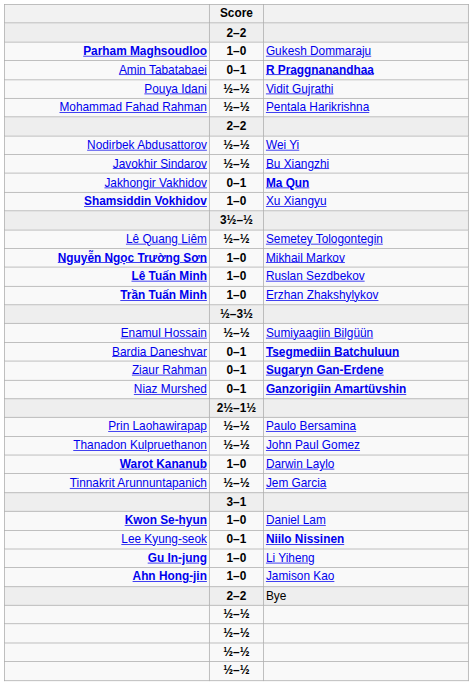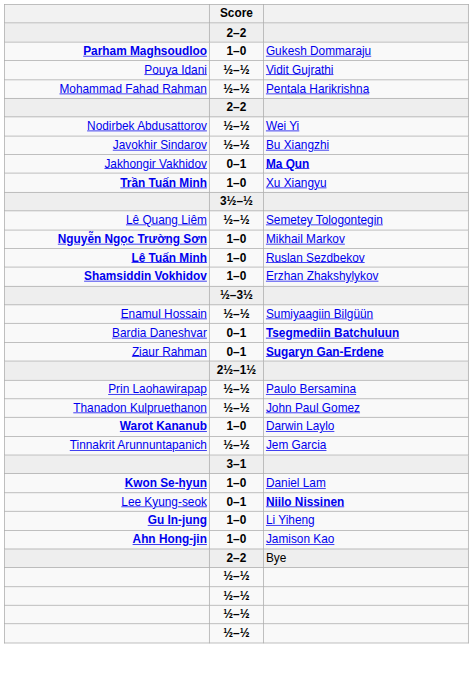- row: Amin Tabatabaei | 0–1 | R Praggnanandhaa
Xu Xiangyu | column 1: Shamsiddin Vokhidov -> Trần Tuấn Minh
Erzhan Zhakshylykov | column 1: Trần Tuấn Minh -> Shamsiddin Vokhidov
- row: Niaz Murshed | 0–1 | Ganzorigiin Amartüvshin
